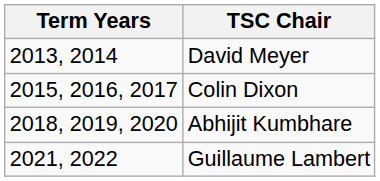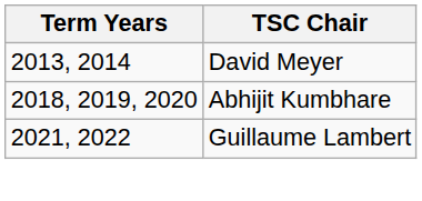- row: 2015, 2016, 2017 | Colin Dixon
